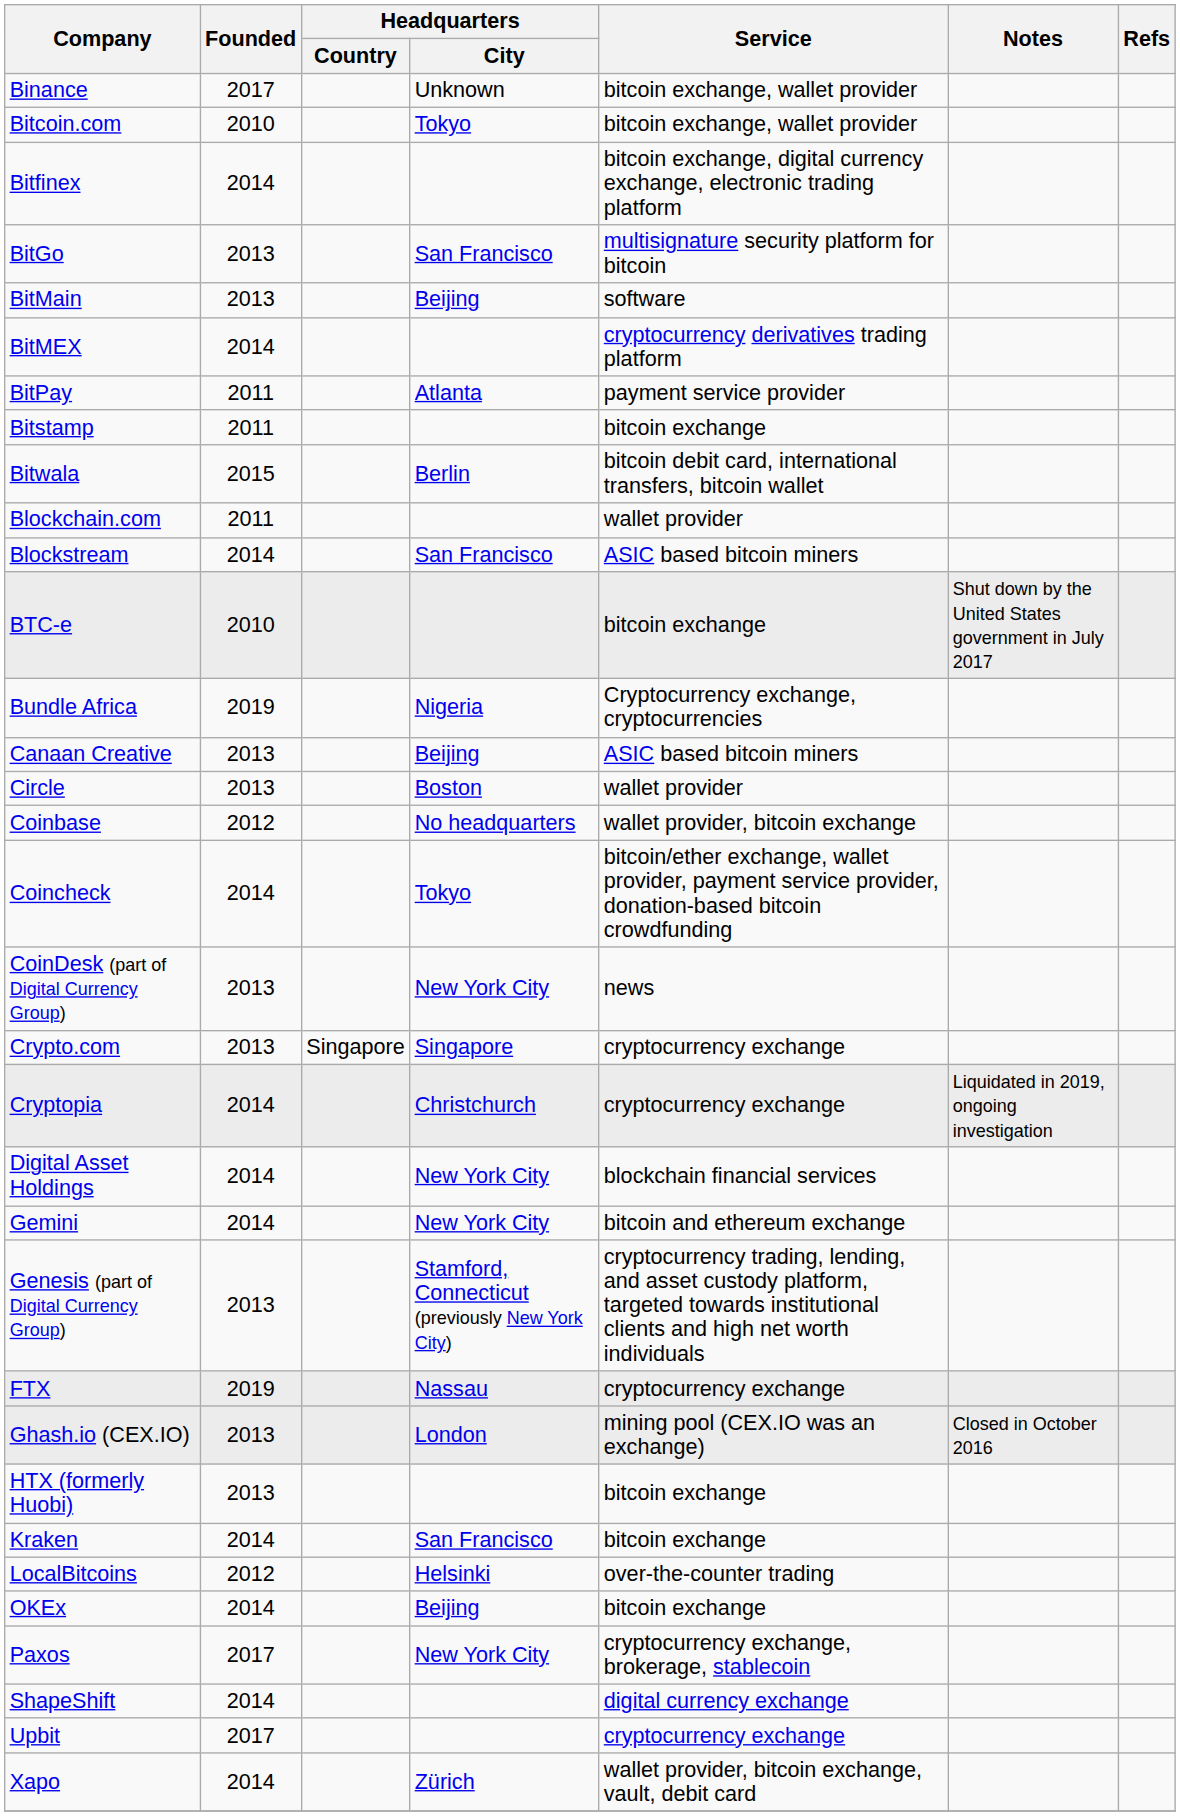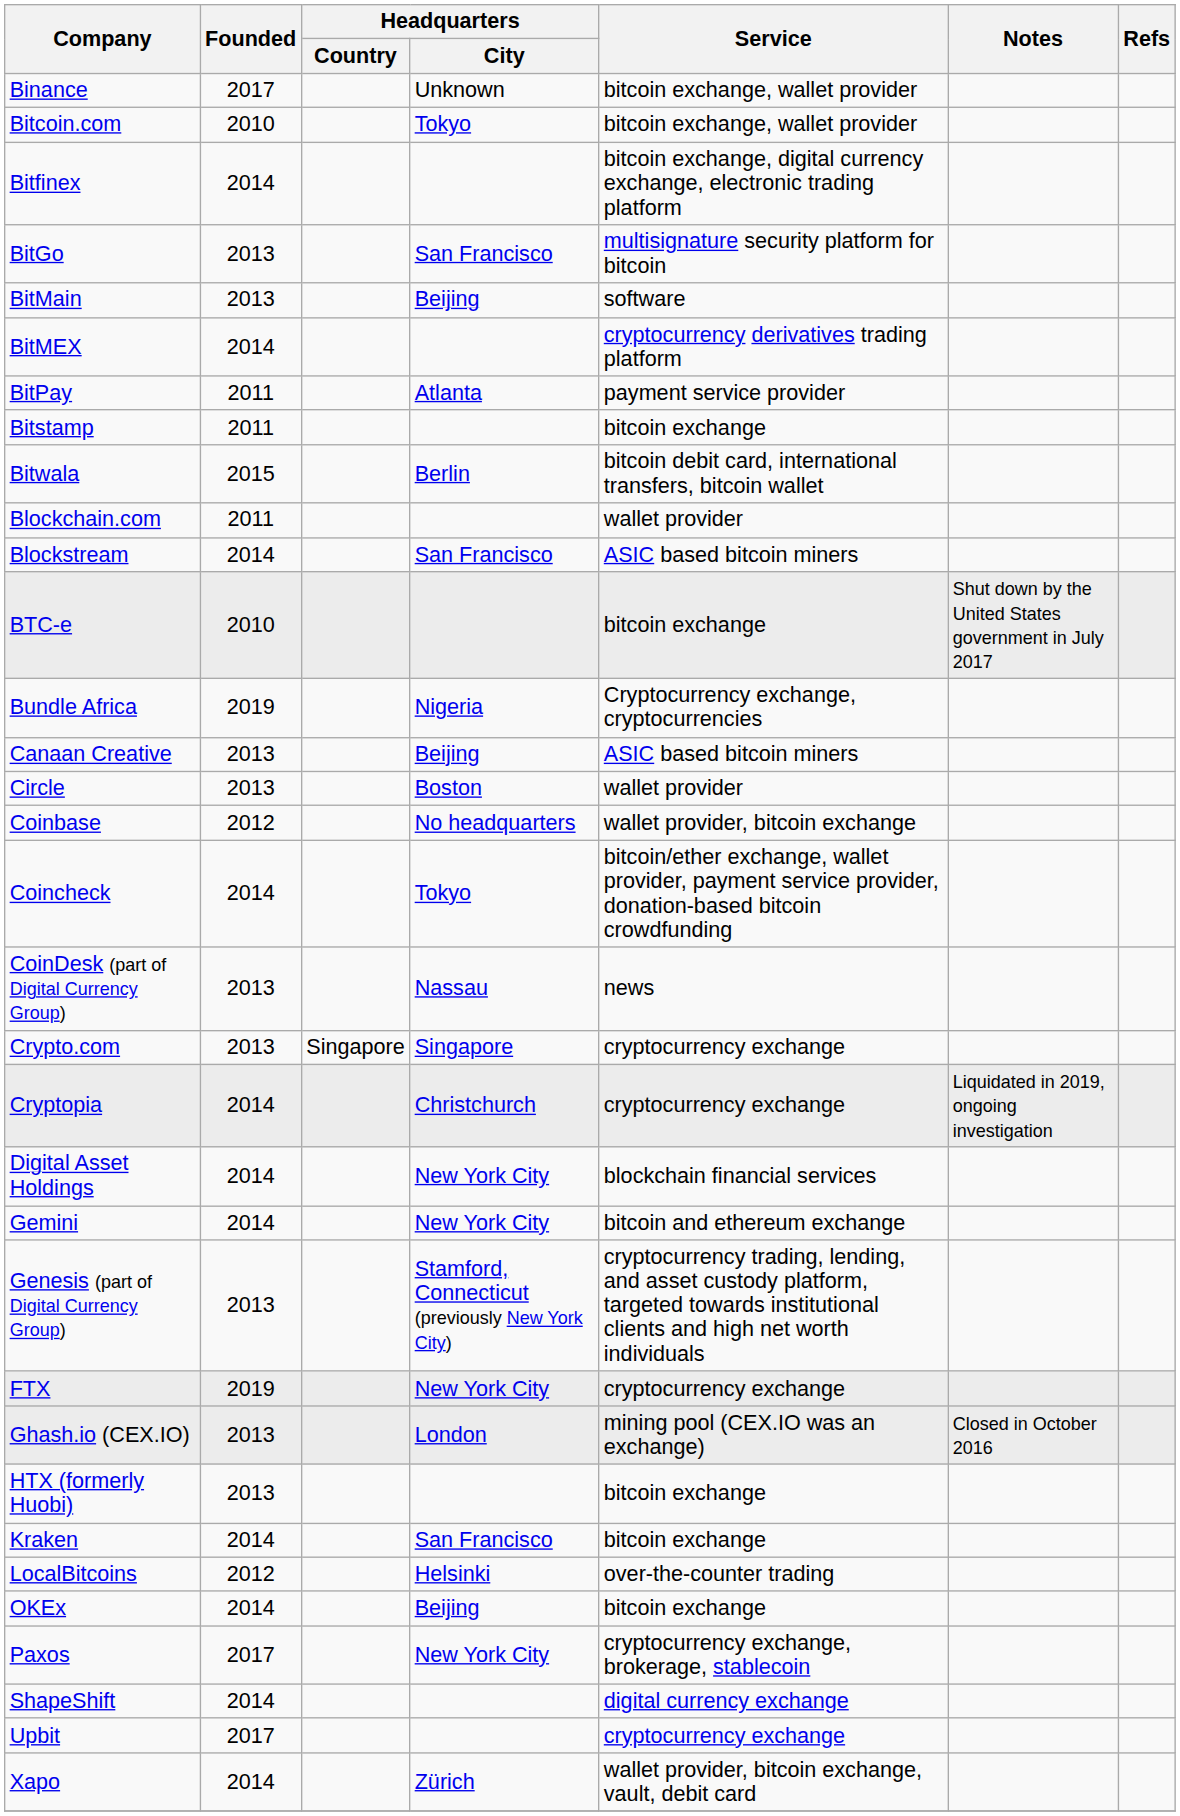CoinDesk (part of Digital Currency Group) | Headquarters / City: New York City -> Nassau
FTX | Headquarters / City: Nassau -> New York City
